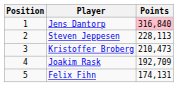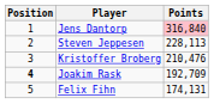Kristoffer Broberg | Points: 210,473 -> 210,476
Joakim Rask | Position: normal -> bold
